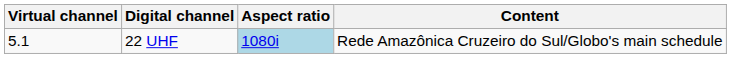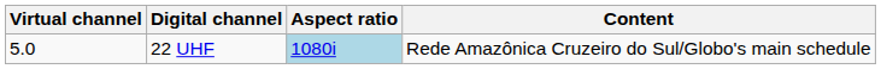22 UHF | Virtual channel: 5.1 -> 5.0
